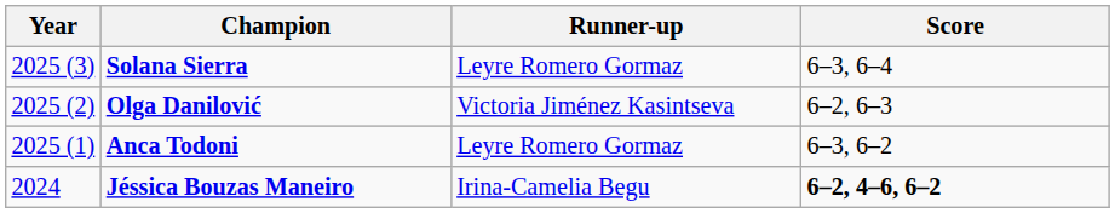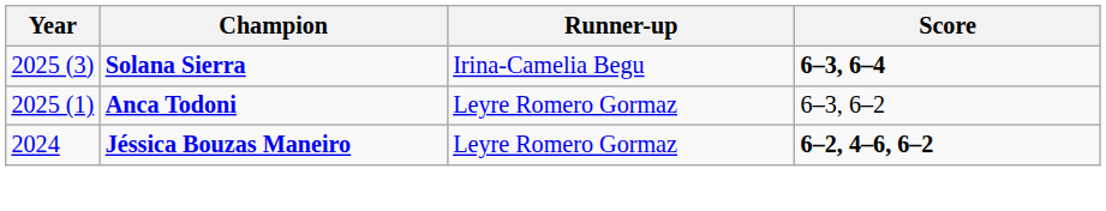Solana Sierra | Runner-up: Leyre Romero Gormaz -> Irina-Camelia Begu
Solana Sierra | Score: normal -> bold
- row: 2025 (2) | Olga Danilović | Victoria Jiménez Kasintseva | 6–2, 6–3
Jéssica Bouzas Maneiro | Runner-up: Irina-Camelia Begu -> Leyre Romero Gormaz
